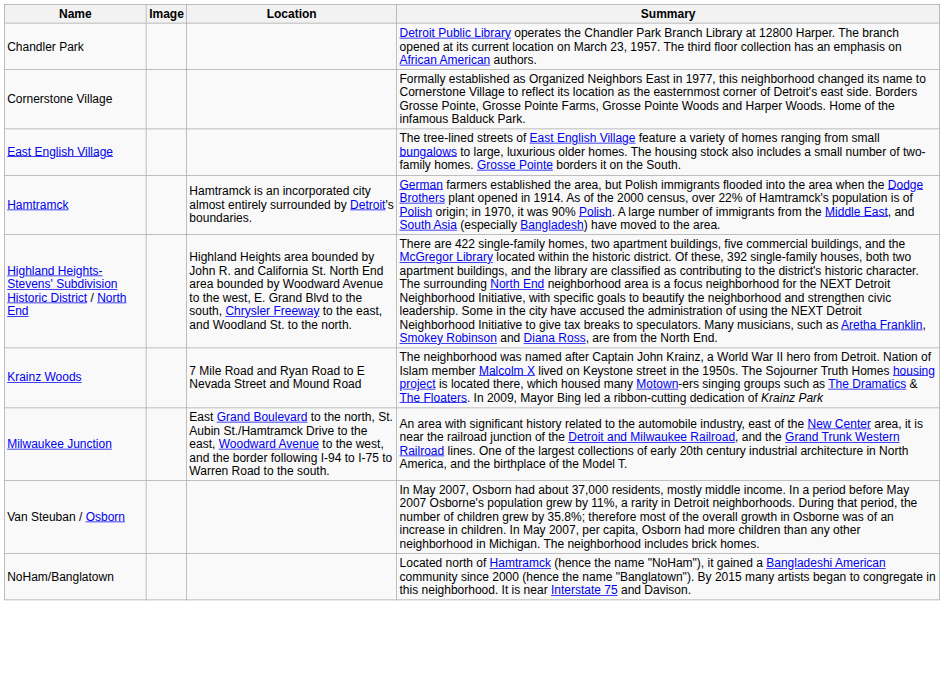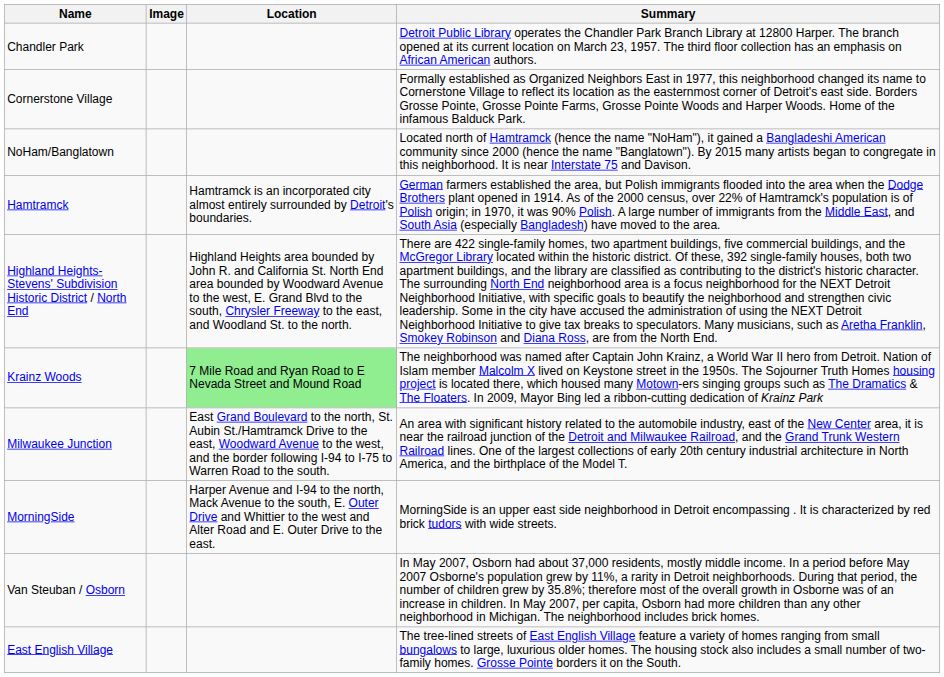rows swapped: East English Village <-> NoHam/Banglatown
Krainz Woods | Location: no background -> lightgreen background
+ row: MorningSide | Harper Avenue and I-94 to the north, Mack Avenue to the south, E. Outer Drive and Whittier to the west and Alter Road and E. Outer Drive to the east. | MorningSide is an upper east side neighborhood in Detroit encompassing . It is characterized by red brick tudors with wide streets.
